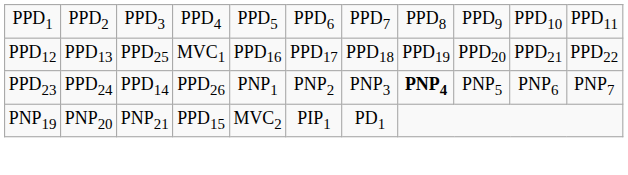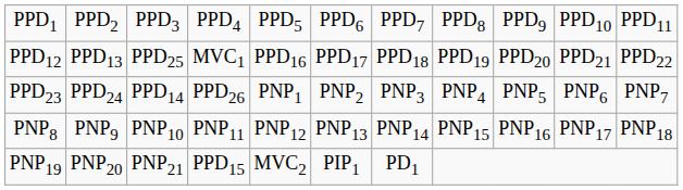PPD23 | column 8: bold -> normal
+ row: PNP8 | PNP9 | PNP10 | PNP11 | PNP12 | PNP13 | PNP14 | PNP15 | PNP16 | PNP17 | PNP18
